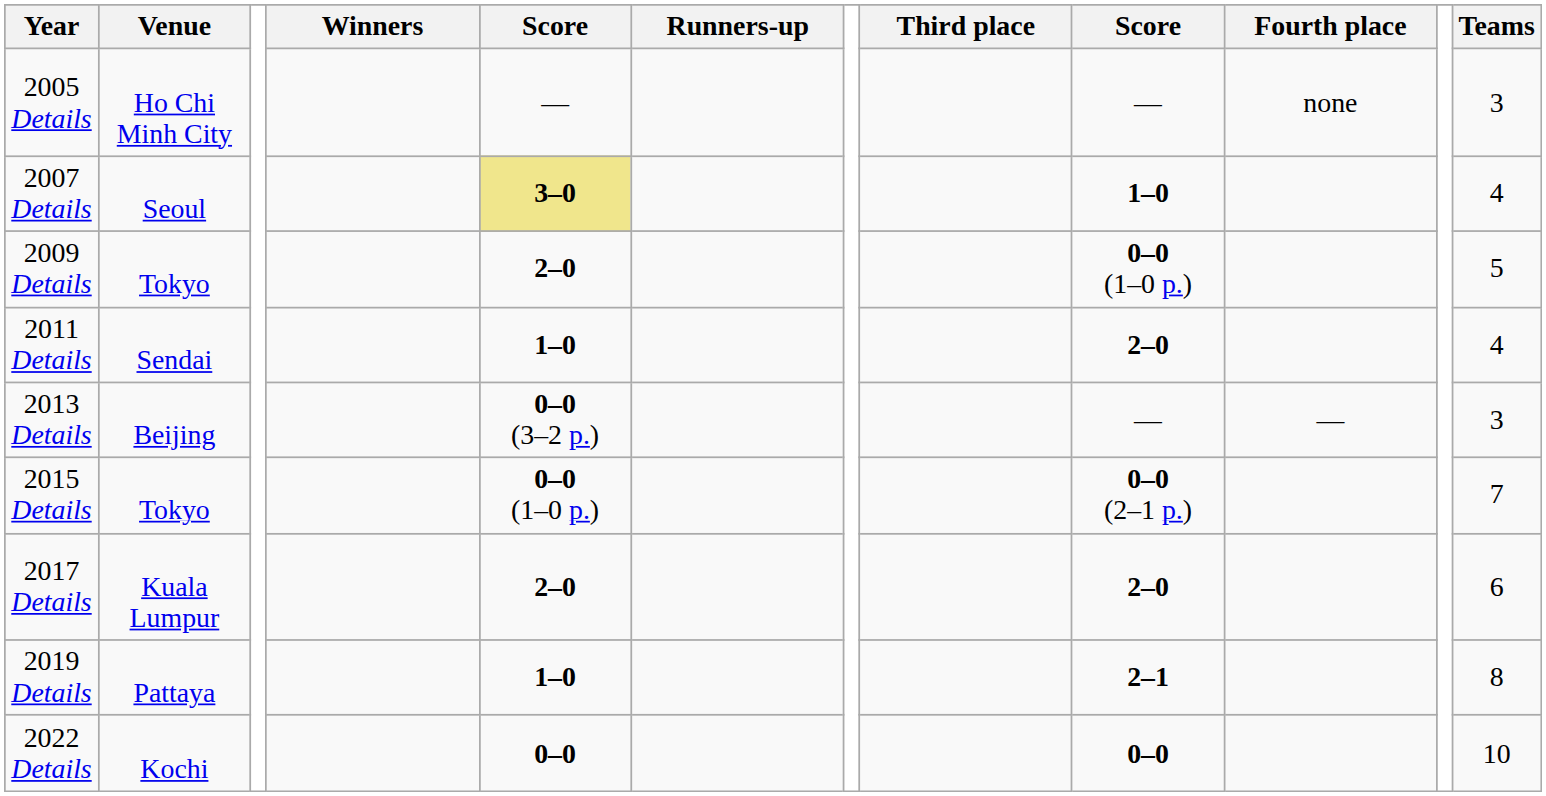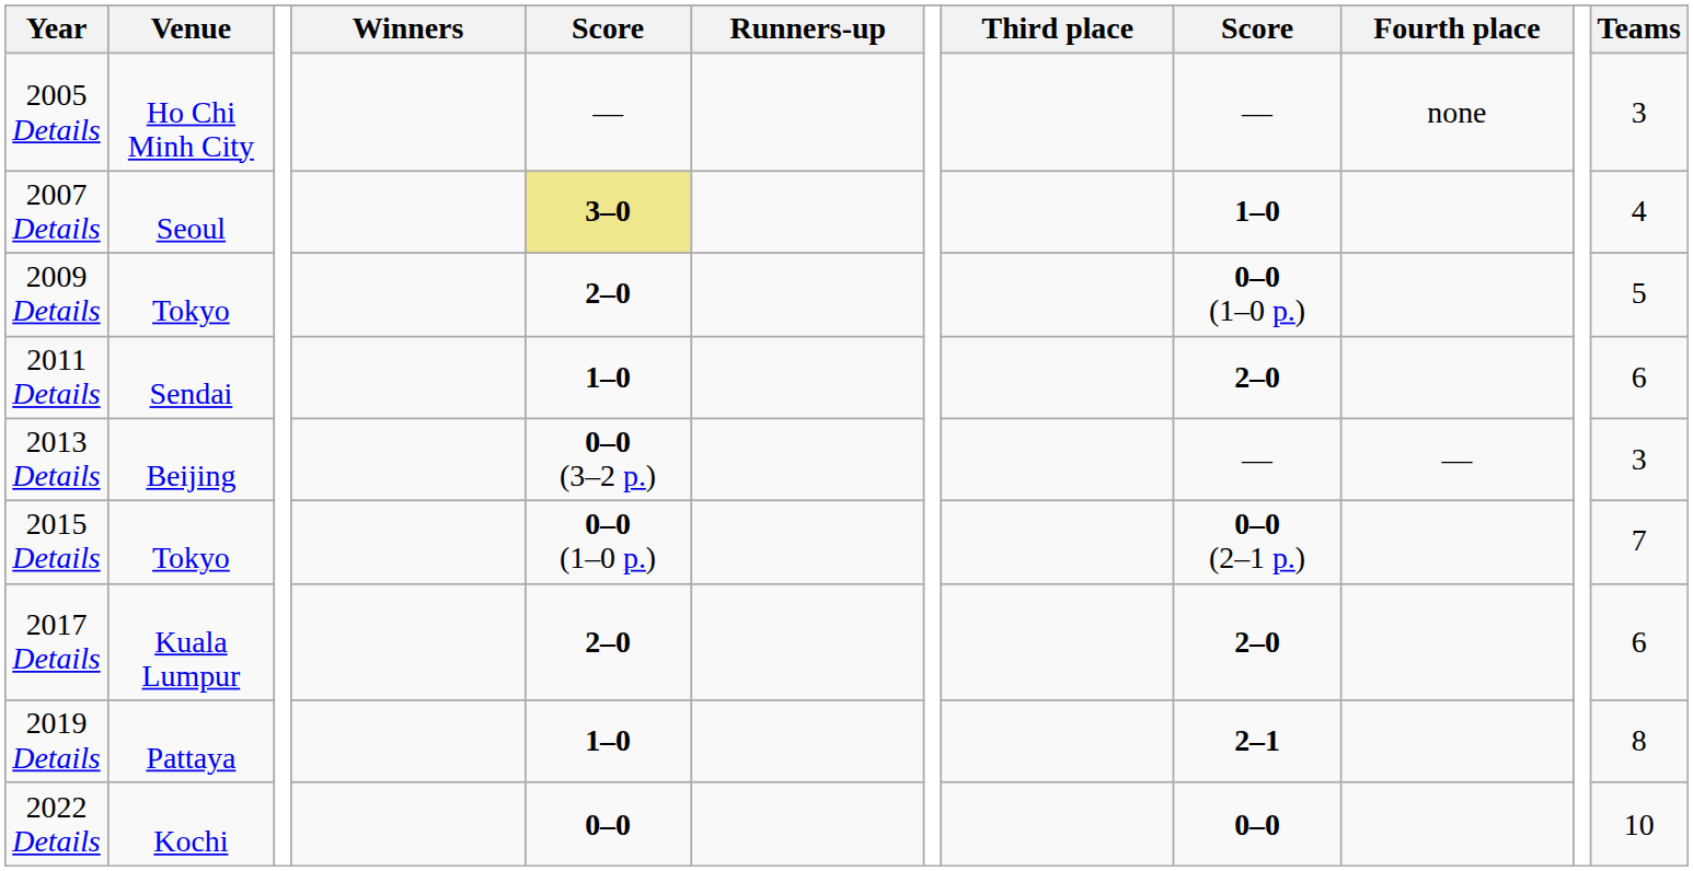2011 Details | Teams: 4 -> 6
